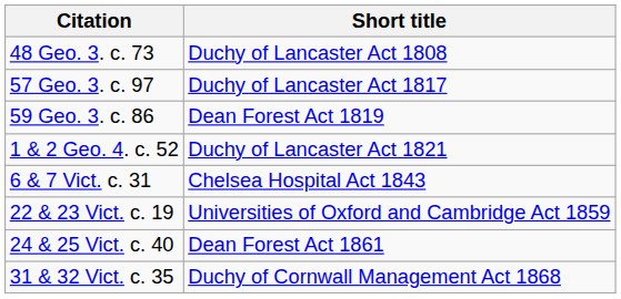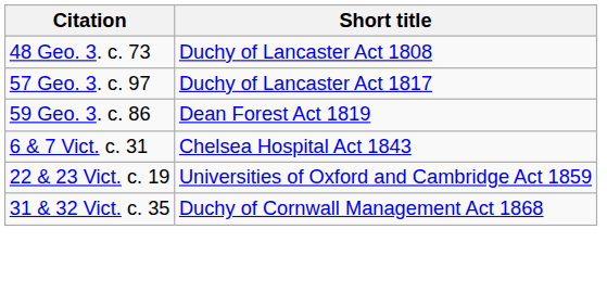- row: 1 & 2 Geo. 4. c. 52 | Duchy of Lancaster Act 1821
- row: 24 & 25 Vict. c. 40 | Dean Forest Act 1861
